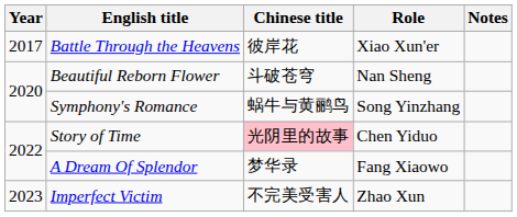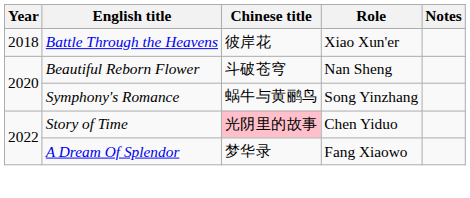Battle Through the Heavens | Year: 2017 -> 2018
- row: 2023 | Imperfect Victim | 不完美受害人 | Zhao Xun
